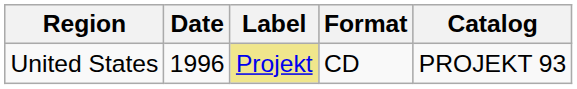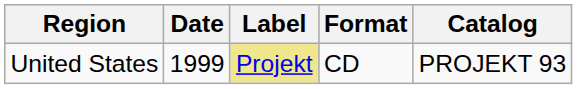United States | Date: 1996 -> 1999
